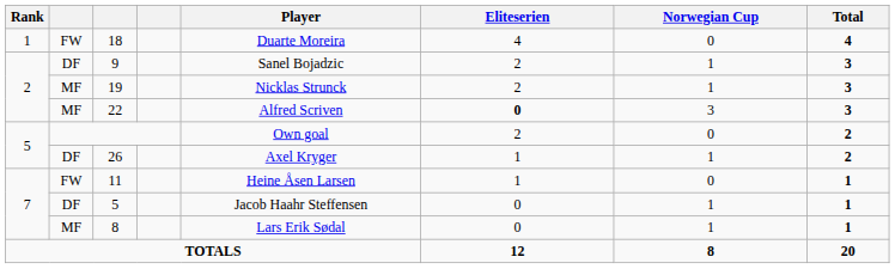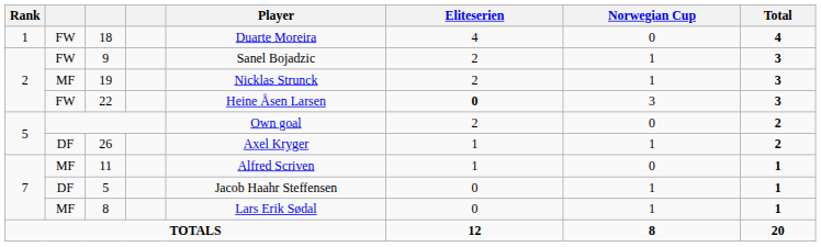9 | column 2: DF -> FW
22 | column 2: MF -> FW
22 | Player: Alfred Scriven -> Heine Åsen Larsen
11 | column 2: FW -> MF
11 | Player: Heine Åsen Larsen -> Alfred Scriven
